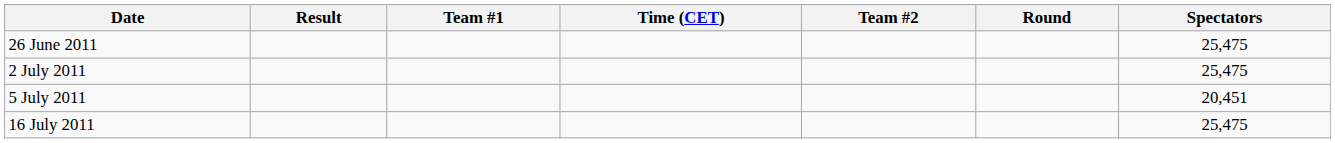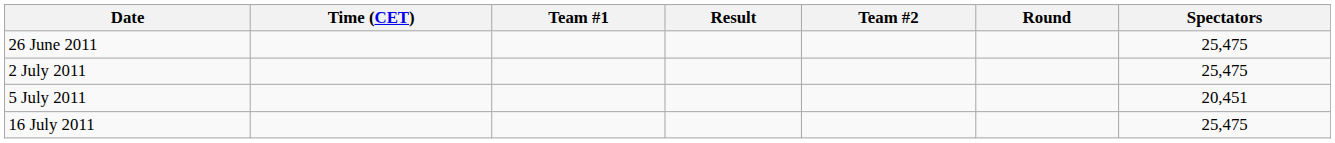columns swapped: Time (CET) <-> Result
